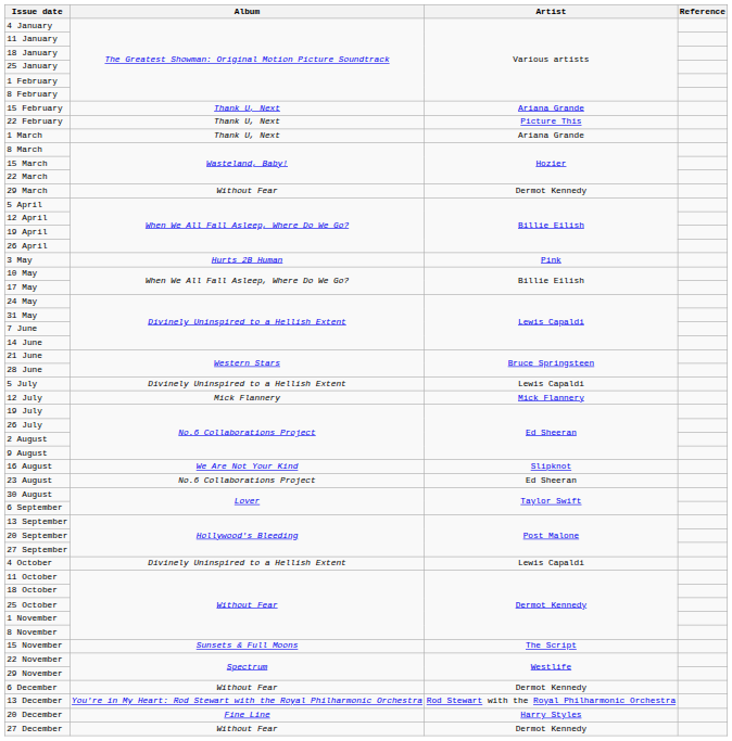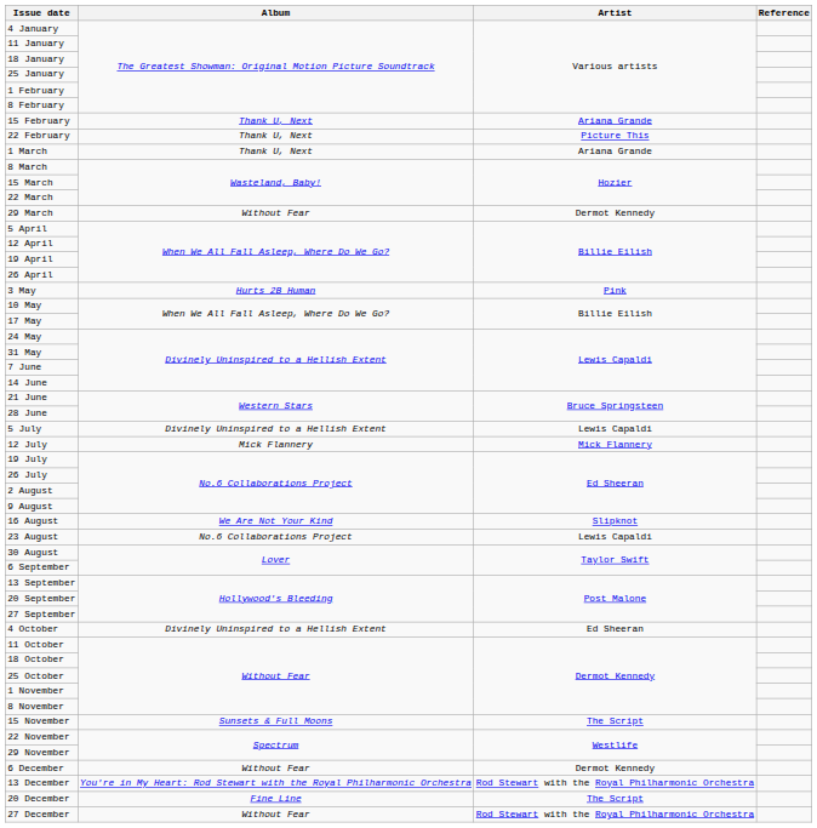23 August | Artist: Ed Sheeran -> Lewis Capaldi
4 October | Artist: Lewis Capaldi -> Ed Sheeran
20 December | Artist: Harry Styles -> The Script
27 December | Artist: Dermot Kennedy -> Rod Stewart with the Royal Philharmonic Orchestra
